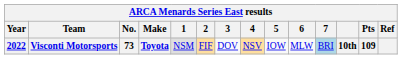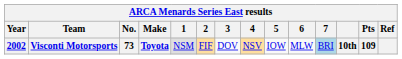Visconti Motorsports | Year: 2022 -> 2002
